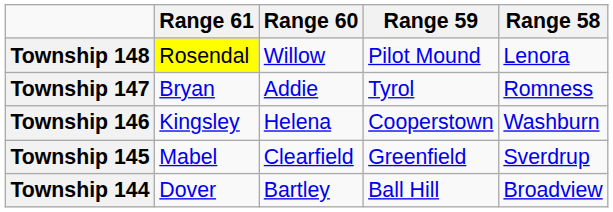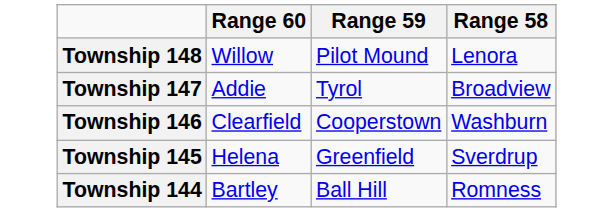- column: Range 61 | Rosendal | Bryan | Kingsley | Mabel | Dover
Township 147 | Range 58: Romness -> Broadview
Township 146 | Range 60: Helena -> Clearfield
Township 145 | Range 60: Clearfield -> Helena
Township 144 | Range 58: Broadview -> Romness
